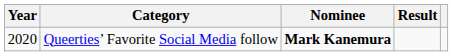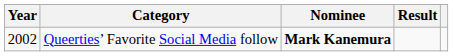Queerties’ Favorite Social Media follow | Year: 2020 -> 2002
